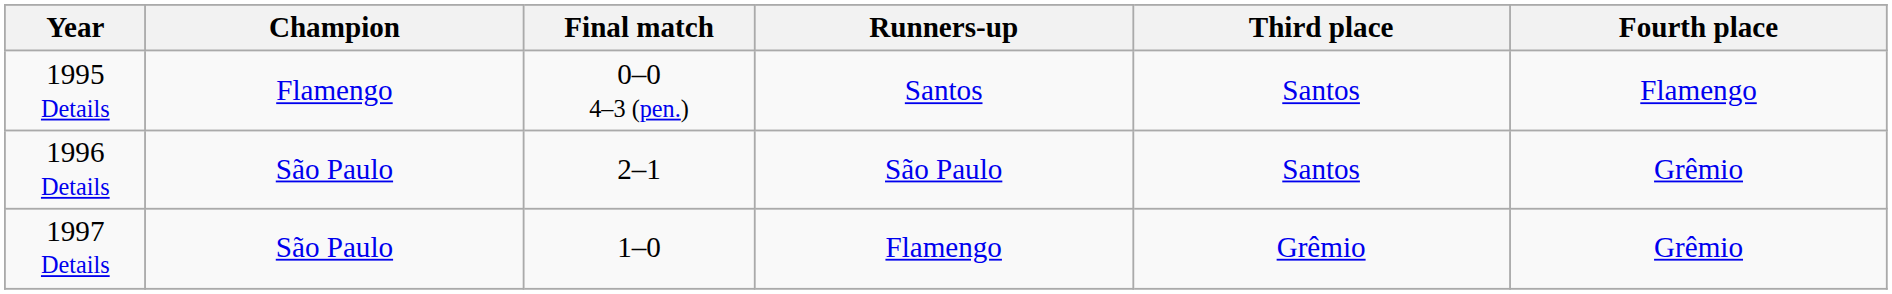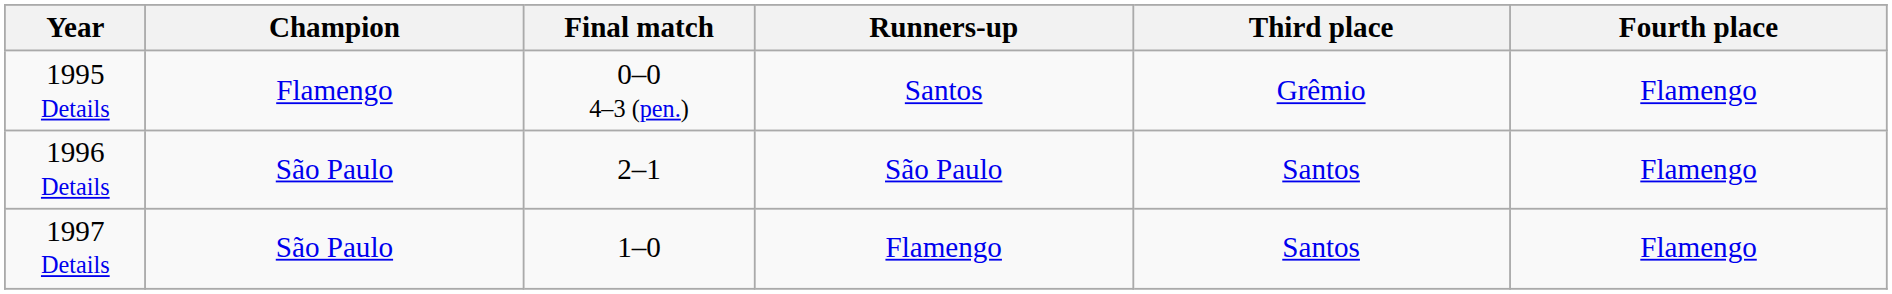1995 Details | Third place: Santos -> Grêmio
1996 Details | Fourth place: Grêmio -> Flamengo
1997 Details | Third place: Grêmio -> Santos
1997 Details | Fourth place: Grêmio -> Flamengo
